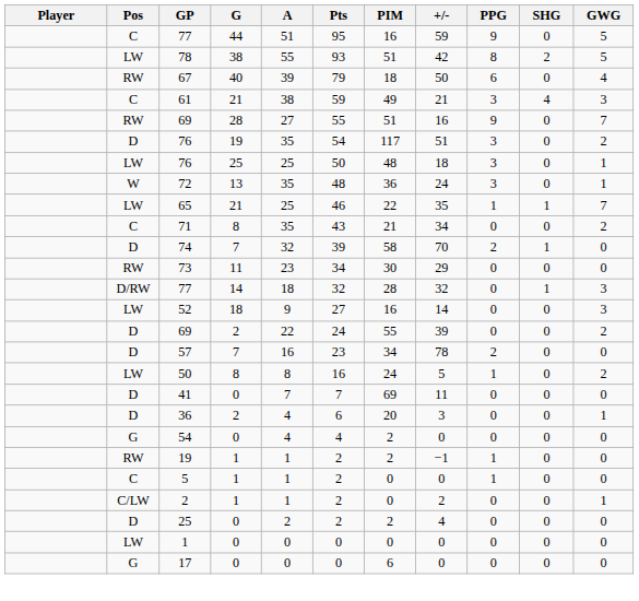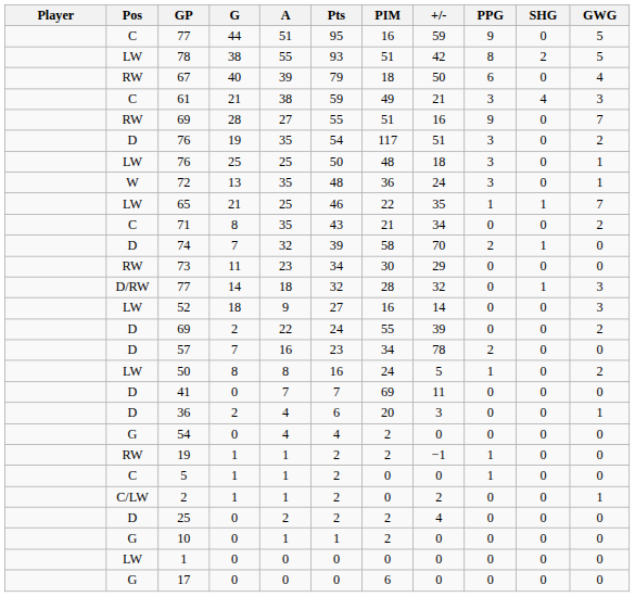+ row: G | 10 | 0 | 1 | 1 | 2 | 0 | 0 | 0 | 0
